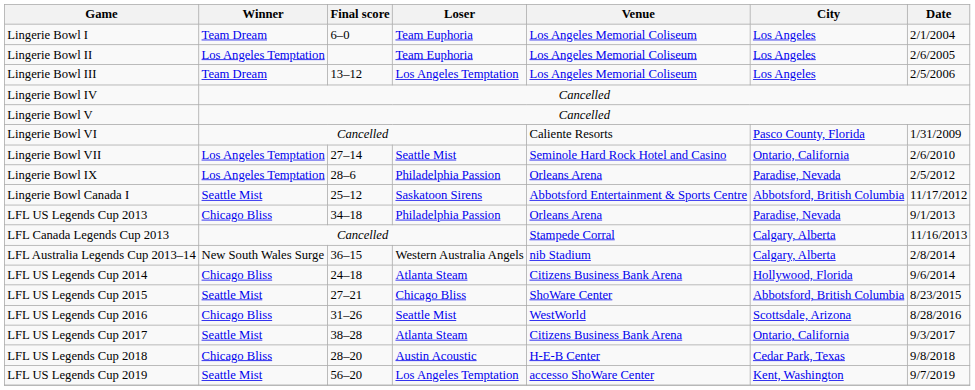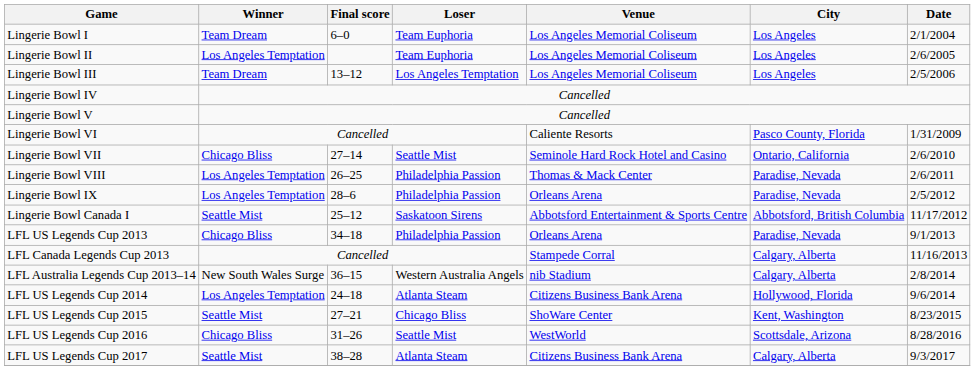Lingerie Bowl VII | Winner: Los Angeles Temptation -> Chicago Bliss
+ row: Lingerie Bowl VIII | Los Angeles Temptation | 26–25 | Philadelphia Passion | Thomas & Mack Center | Paradise, Nevada | 2/6/2011
LFL US Legends Cup 2014 | Winner: Chicago Bliss -> Los Angeles Temptation
LFL US Legends Cup 2015 | City: Abbotsford, British Columbia -> Kent, Washington
LFL US Legends Cup 2017 | City: Ontario, California -> Calgary, Alberta
- row: LFL US Legends Cup 2018 | Chicago Bliss | 28–20 | Austin Acoustic | H-E-B Center | Cedar Park, Texas | 9/8/2018
- row: LFL US Legends Cup 2019 | Seattle Mist | 56–20 | Los Angeles Temptation | accesso ShoWare Center | Kent, Washington | 9/7/2019
